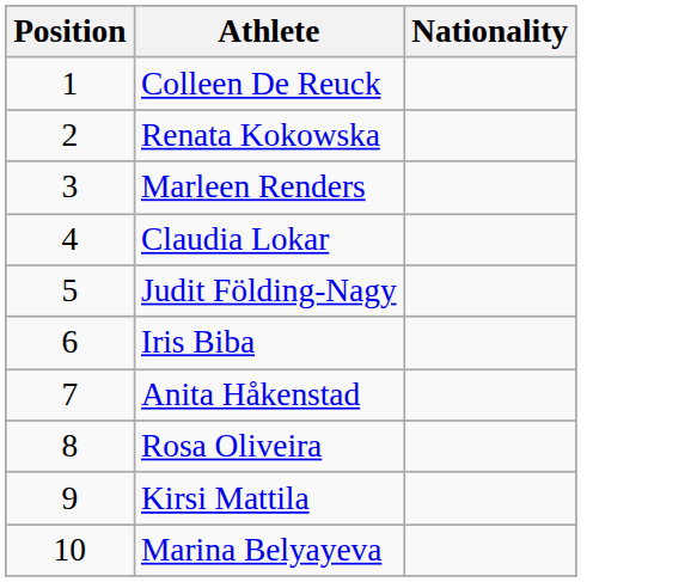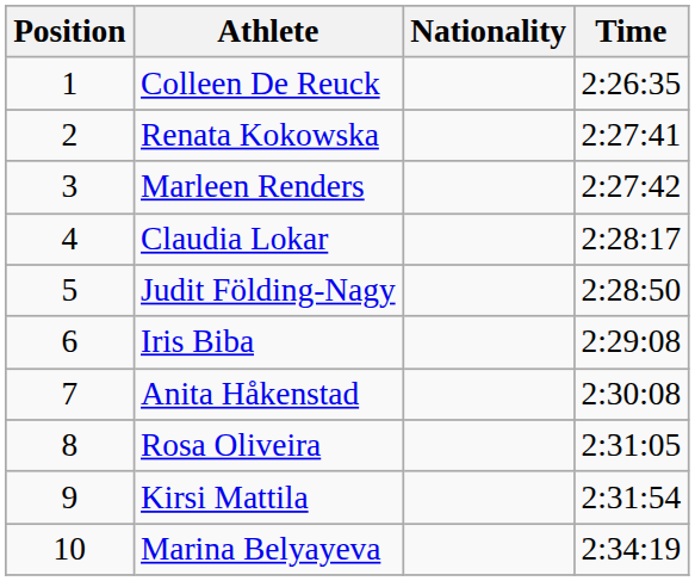+ column: Time | 2:26:35 | 2:27:41 | 2:27:42 | 2:28:17 | 2:28:50 | 2:29:08 | 2:30:08 | 2:31:05 | 2:31:54 | 2:34:19
